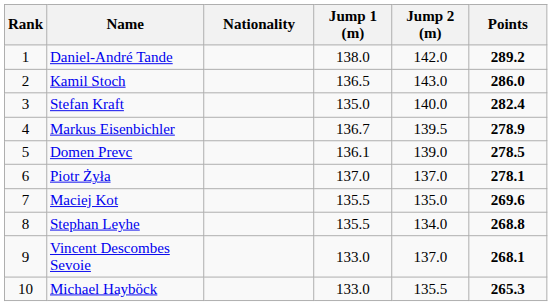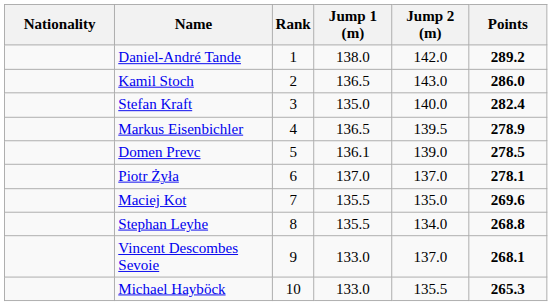columns swapped: Rank <-> Nationality
Markus Eisenbichler | Jump 1 (m): 136.7 -> 136.5
